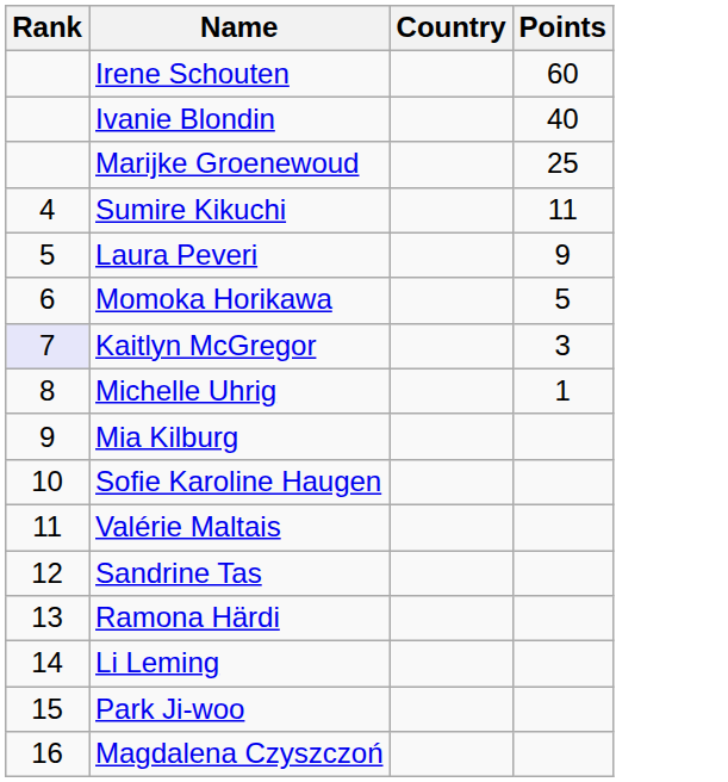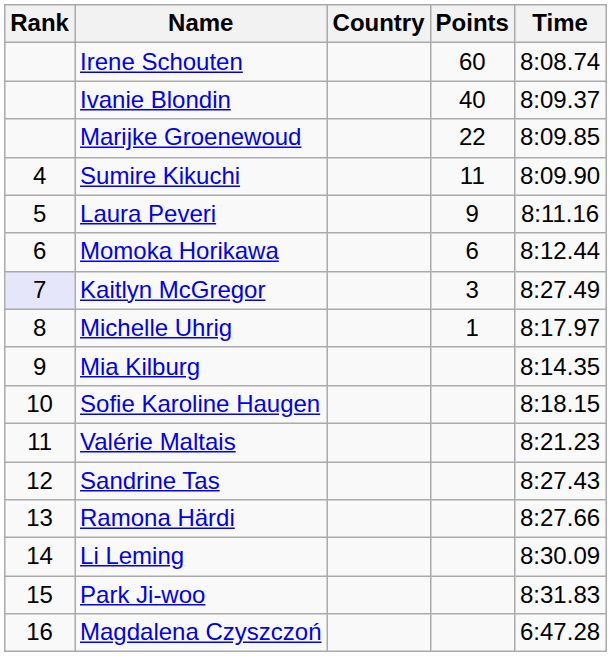+ column: Time | 8:08.74 | 8:09.37 | 8:09.85 | 8:09.90 | 8:11.16 | 8:12.44 | 8:27.49 | 8:17.97 | 8:14.35 | 8:18.15 | 8:21.23 | 8:27.43 | 8:27.66 | 8:30.09 | 8:31.83 | 6:47.28
Marijke Groenewoud | Points: 25 -> 22
Momoka Horikawa | Points: 5 -> 6
